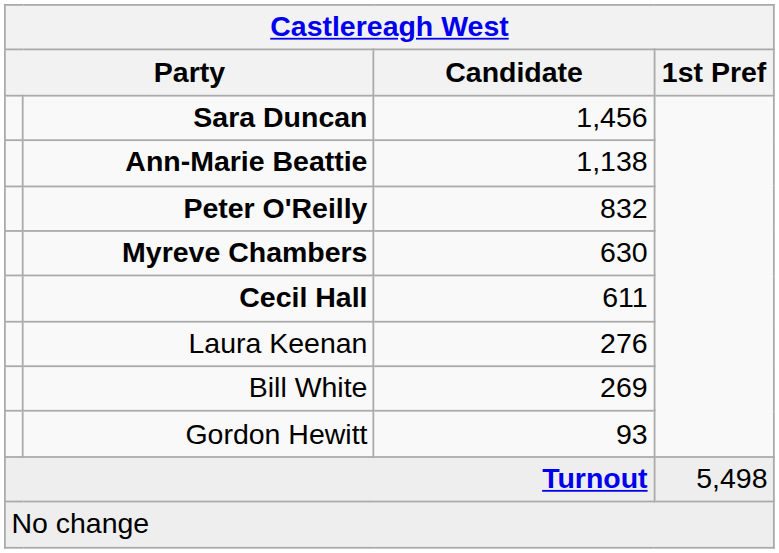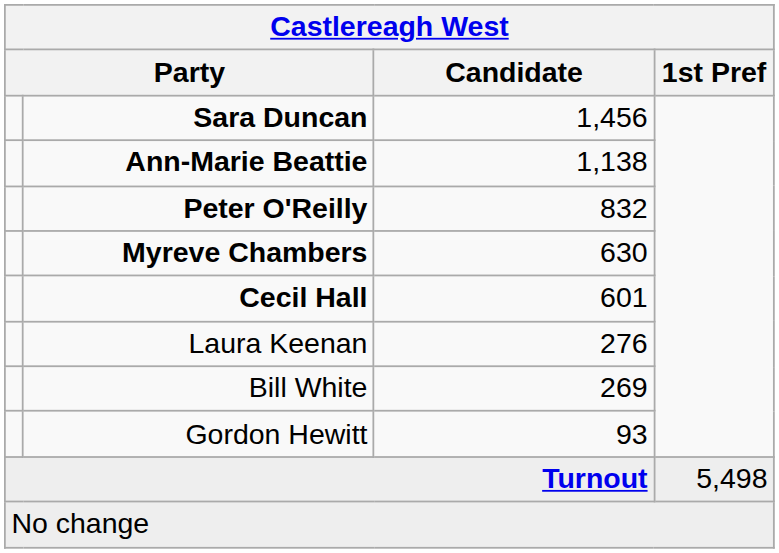Cecil Hall | Candidate: 611 -> 601
